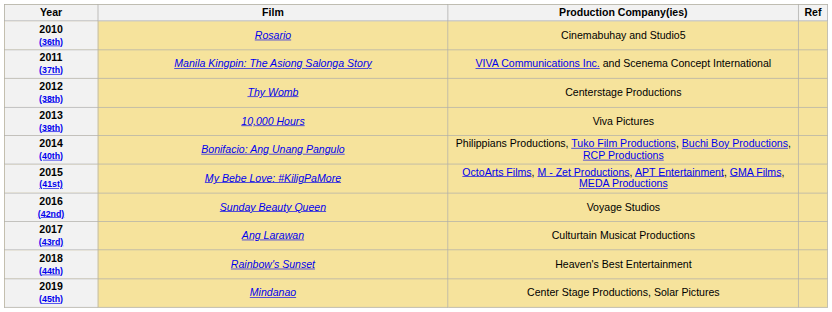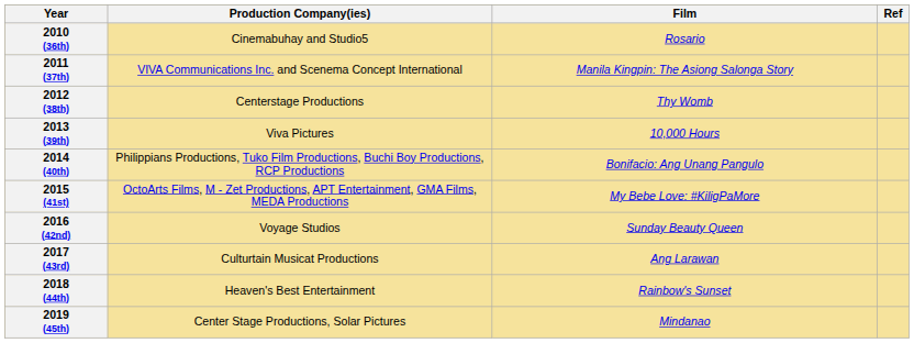columns swapped: Film <-> Production Company(ies)
